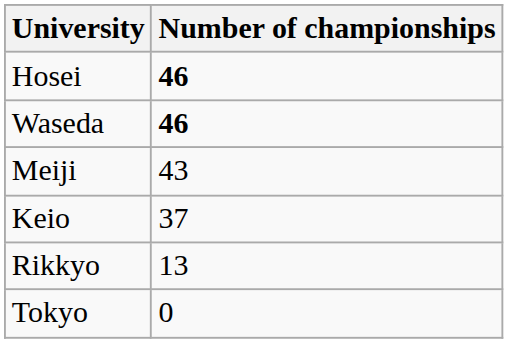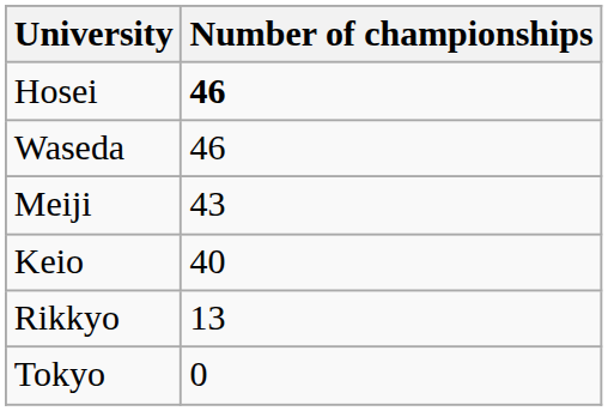Waseda | Number of championships: bold -> normal
Keio | Number of championships: 37 -> 40
